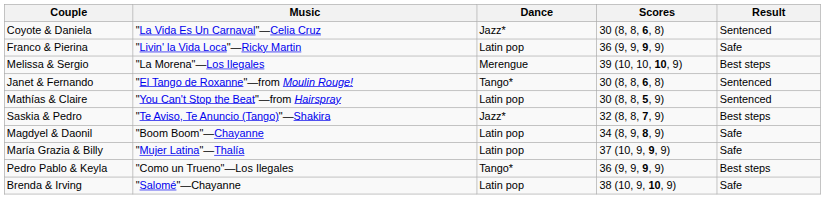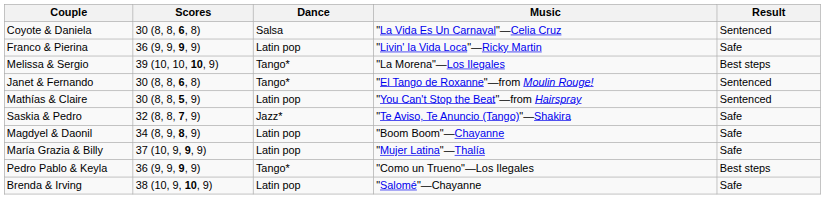columns swapped: Scores <-> Music
Coyote & Daniela | Dance: Jazz* -> Salsa
Melissa & Sergio | Dance: Merengue -> Tango*
Saskia & Pedro | Result: Best steps -> Safe
